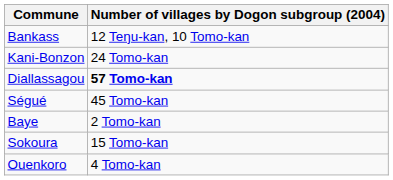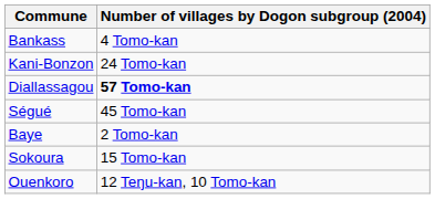Bankass | Number of villages by Dogon subgroup (2004): 12 Teŋu-kan, 10 Tomo-kan -> 4 Tomo-kan
Ouenkoro | Number of villages by Dogon subgroup (2004): 4 Tomo-kan -> 12 Teŋu-kan, 10 Tomo-kan
